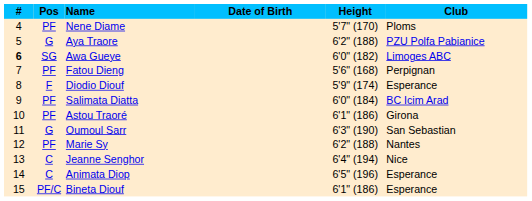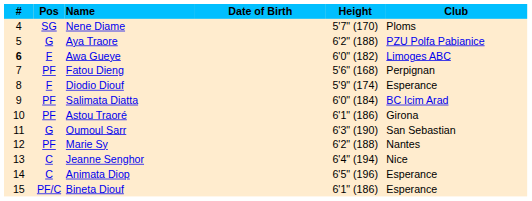Nene Diame | Pos: PF -> SG
Awa Gueye | Pos: SG -> F
